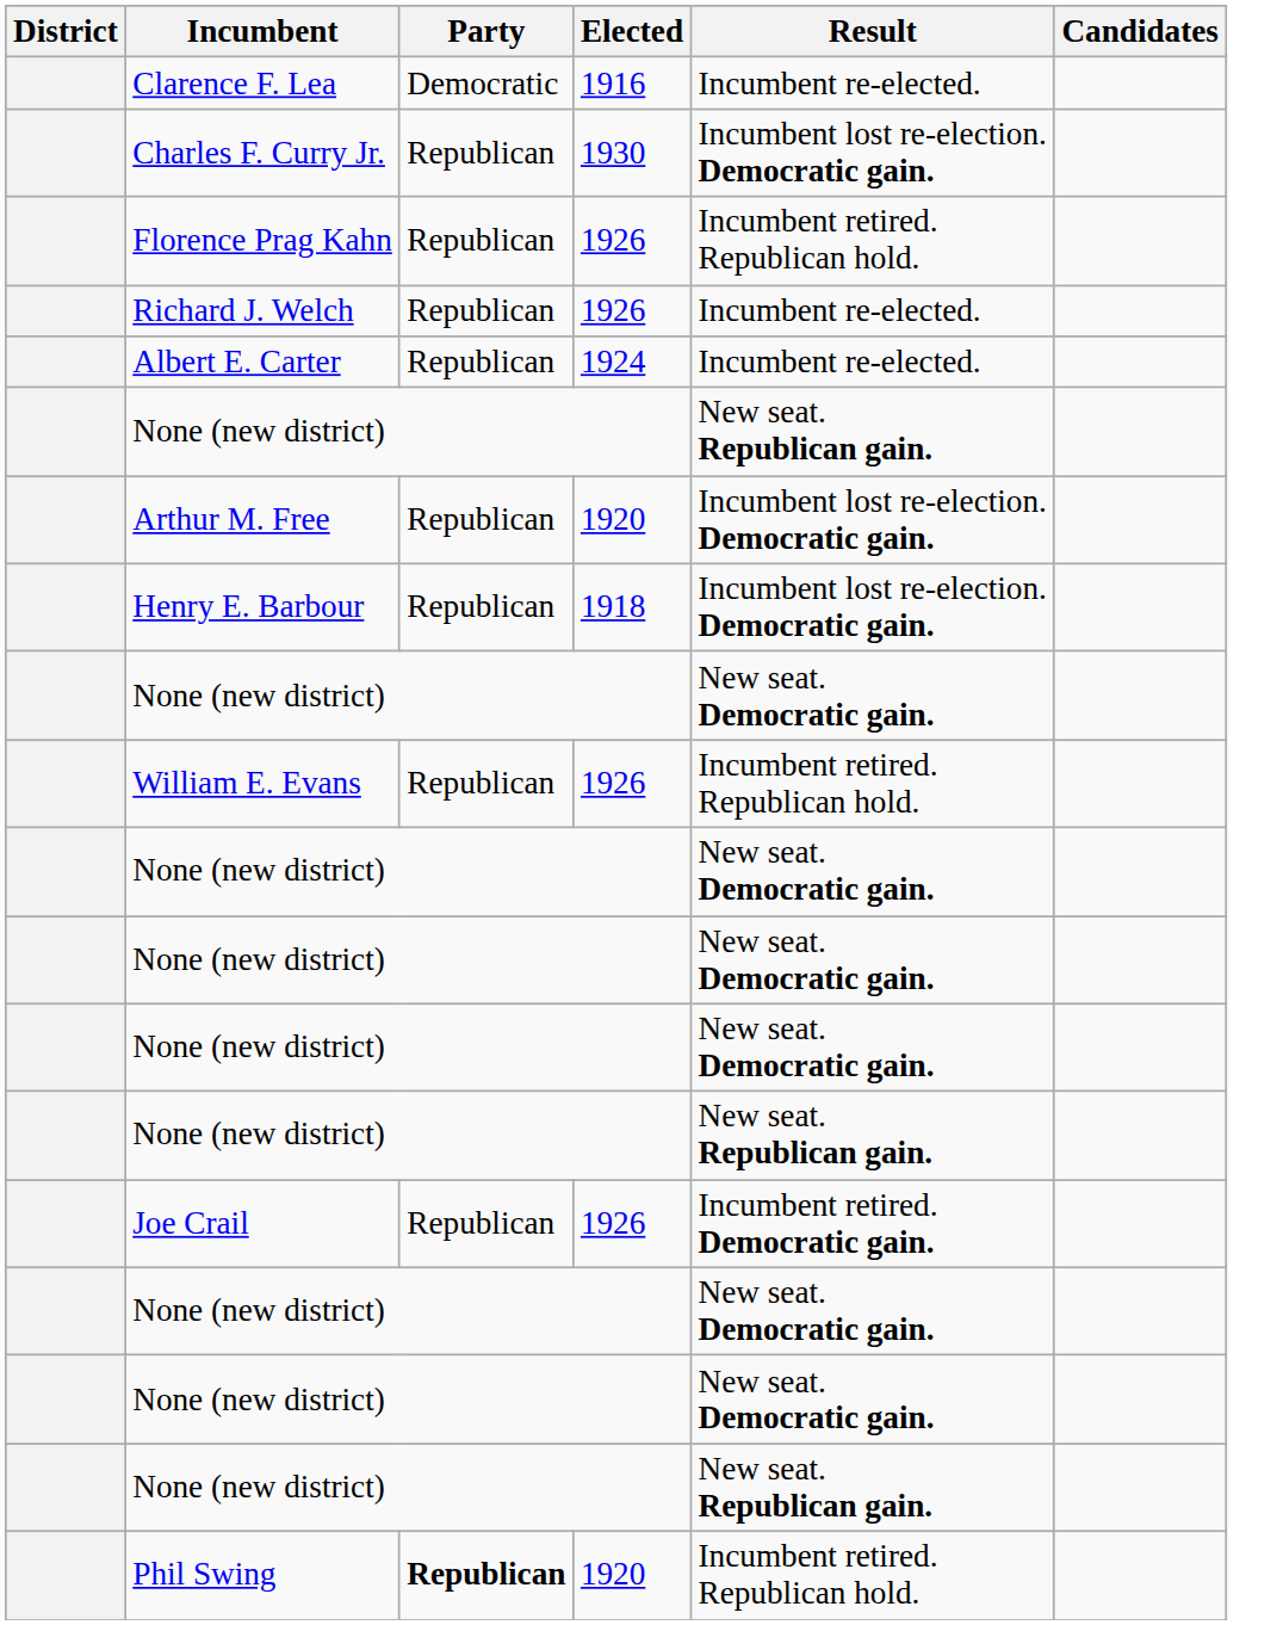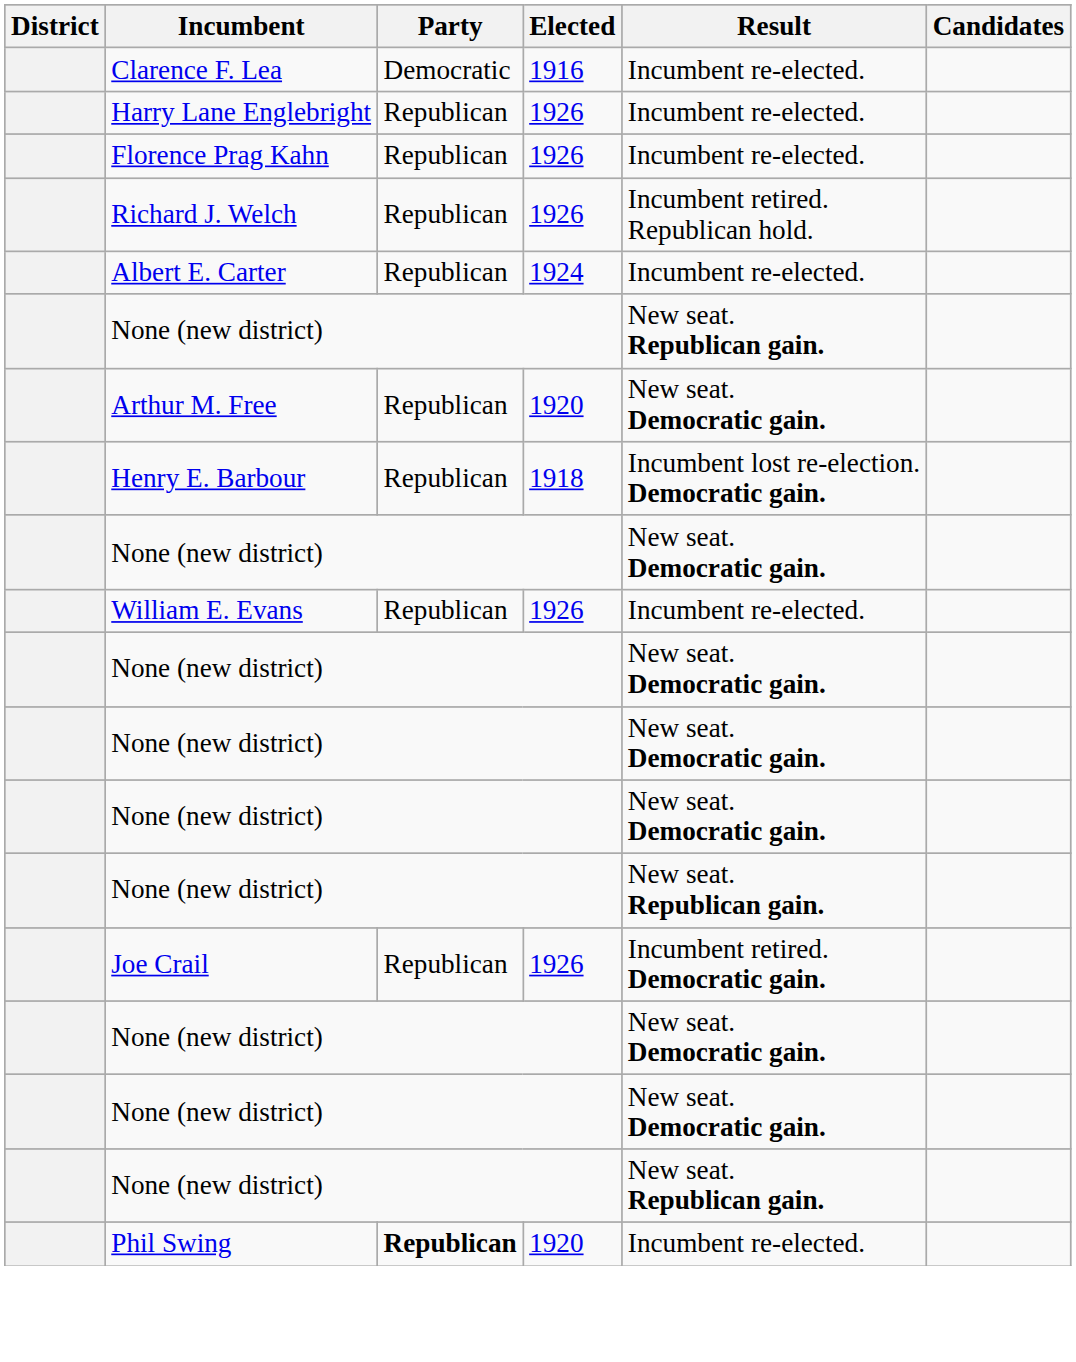+ row: Harry Lane Englebright | Republican | 1926 | Incumbent re-elected.
- row: Charles F. Curry Jr. | Republican | 1930 | Incumbent lost re-election. Democratic gain.
Florence Prag Kahn | Result: Incumbent retired. Republican hold. -> Incumbent re-elected.
Richard J. Welch | Result: Incumbent re-elected. -> Incumbent retired. Republican hold.
Arthur M. Free | Result: Incumbent lost re-election. Democratic gain. -> New seat. Democratic gain.
William E. Evans | Result: Incumbent retired. Republican hold. -> Incumbent re-elected.
Phil Swing | Result: Incumbent retired. Republican hold. -> Incumbent re-elected.
